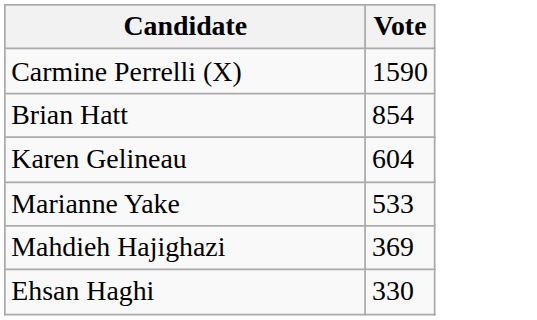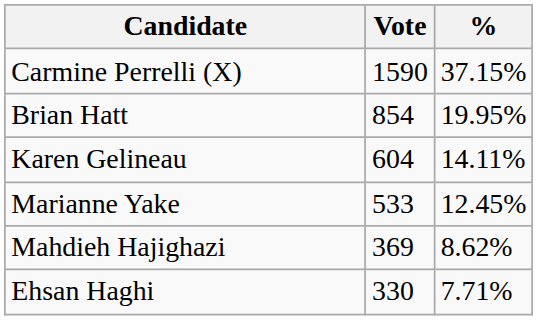+ column: % | 37.15% | 19.95% | 14.11% | 12.45% | 8.62% | 7.71%
